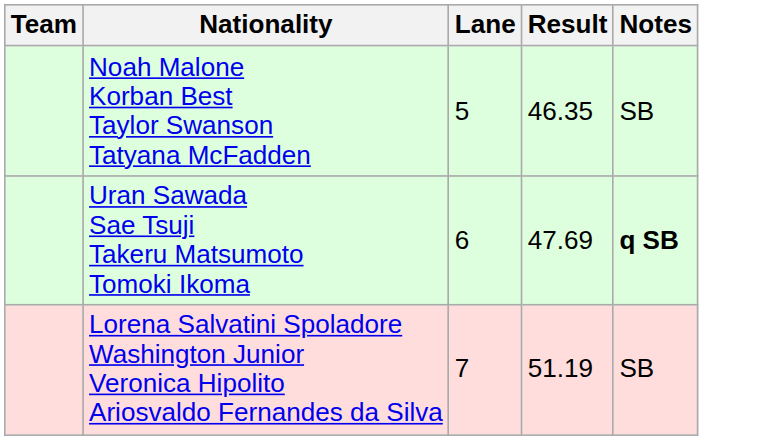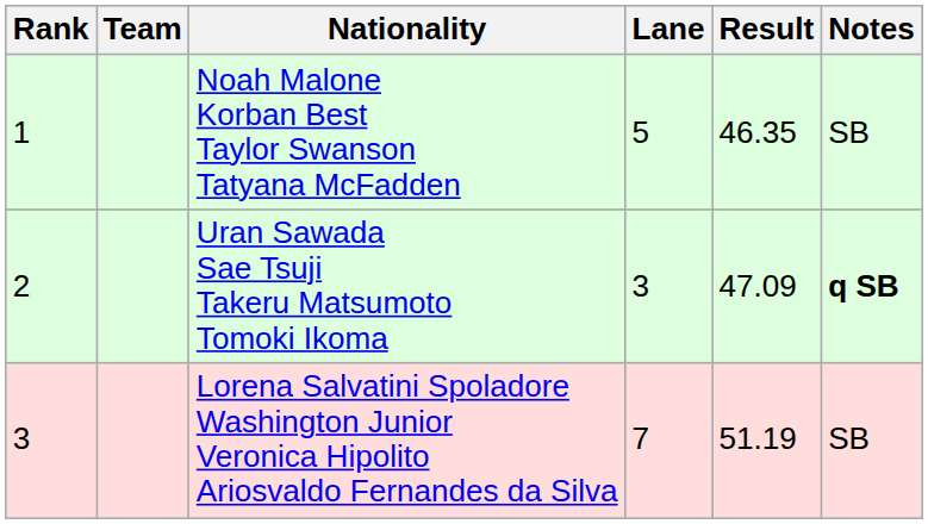+ column: Rank | 1 | 2 | 3
Uran Sawada Sae Tsuji Takeru Matsumoto Tomoki Ikoma | Lane: 6 -> 3
Uran Sawada Sae Tsuji Takeru Matsumoto Tomoki Ikoma | Result: 47.69 -> 47.09
